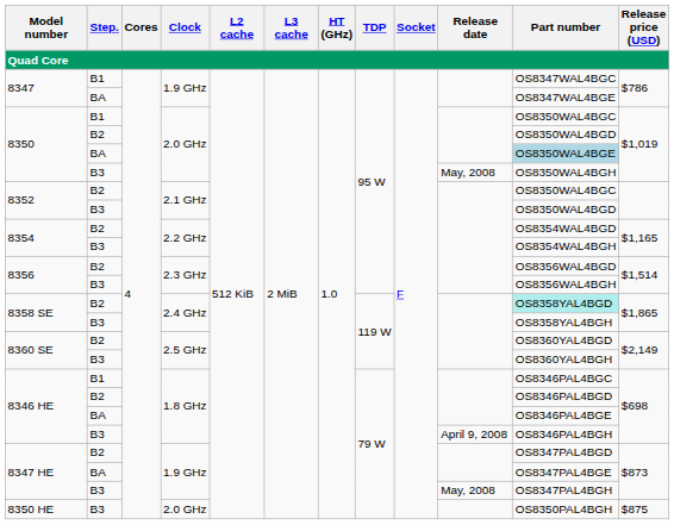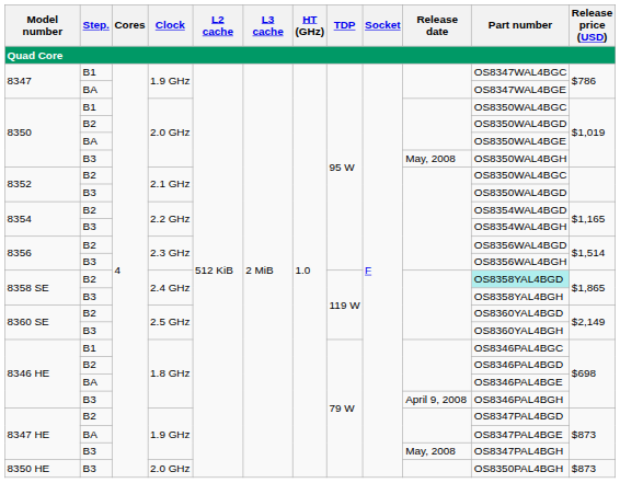8350 / BA | Part number: lightblue background -> no background
8350 HE | Release price (USD): $875 -> $873
